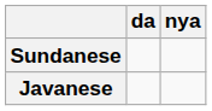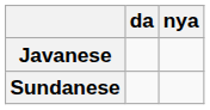rows swapped: Javanese <-> Sundanese
